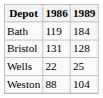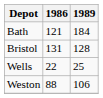Bath | 1986: 119 -> 121
Weston | 1989: 104 -> 106
